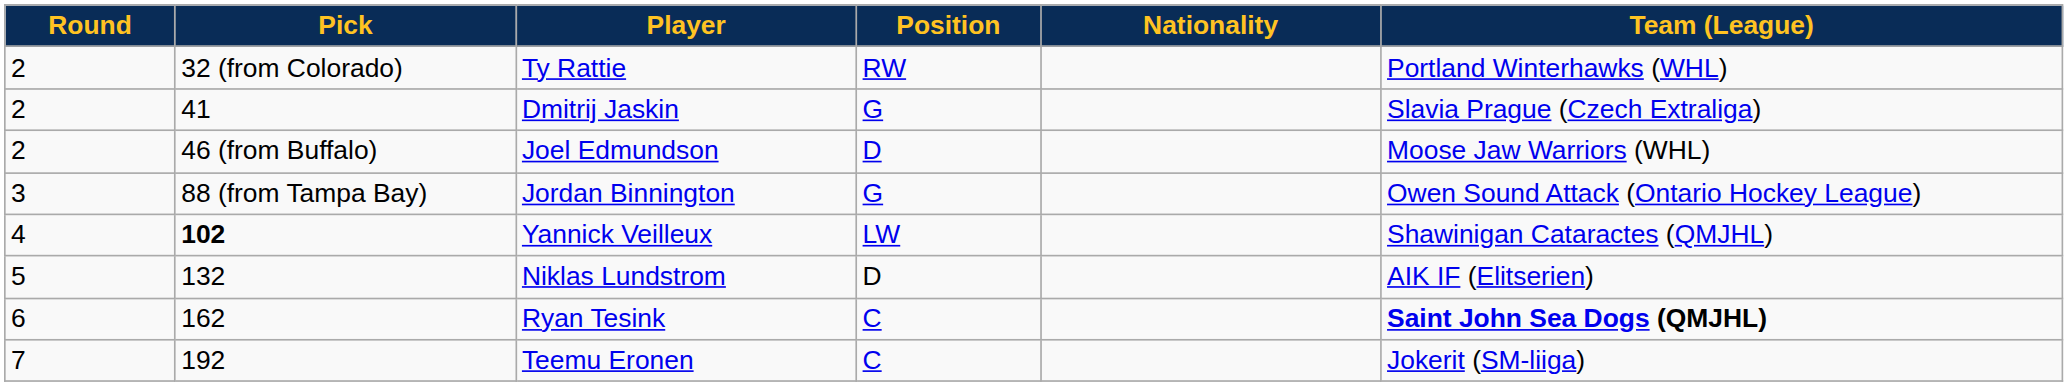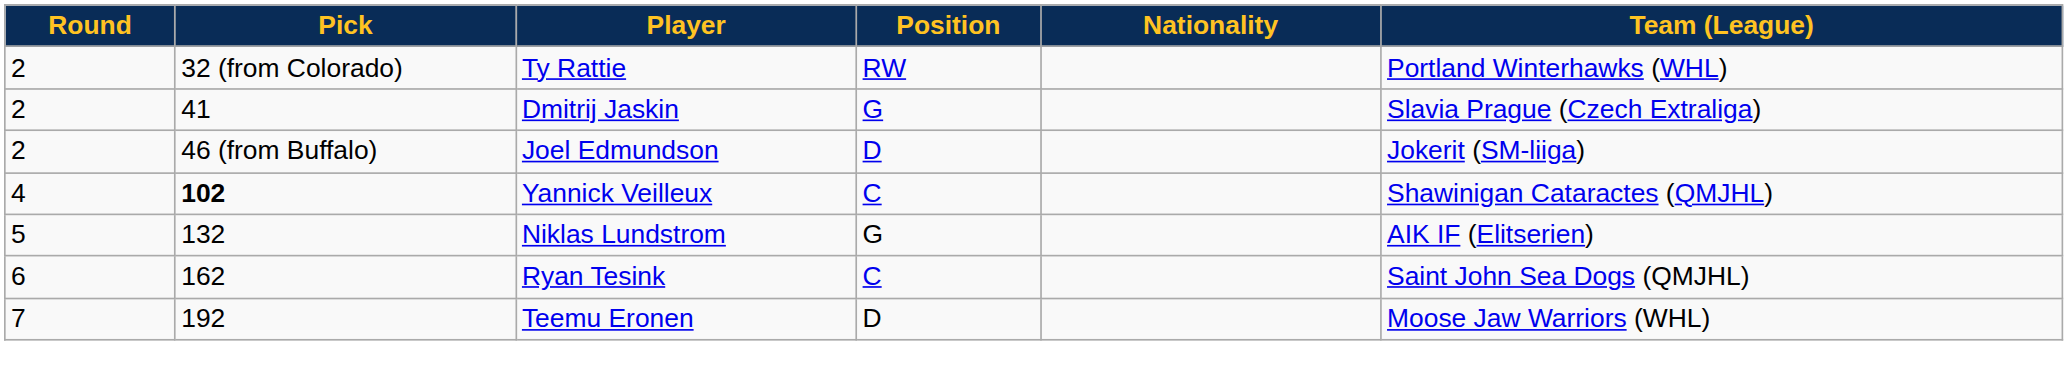Joel Edmundson | Team (League): Moose Jaw Warriors (WHL) -> Jokerit (SM-liiga)
- row: 3 | 88 (from Tampa Bay) | Jordan Binnington | G | Owen Sound Attack (Ontario Hockey League)
Yannick Veilleux | Position: LW -> C
Niklas Lundstrom | Position: D -> G
Ryan Tesink | Team (League): bold -> normal
Teemu Eronen | Position: C -> D
Teemu Eronen | Team (League): Jokerit (SM-liiga) -> Moose Jaw Warriors (WHL)
